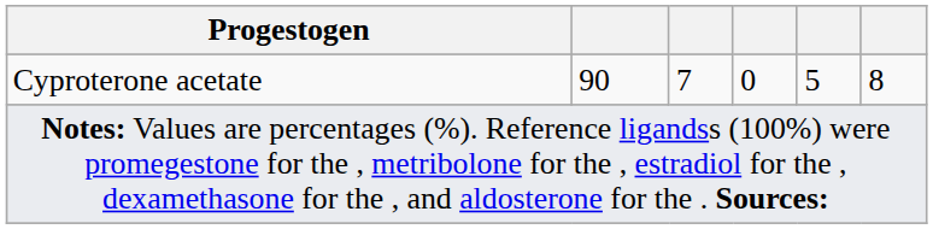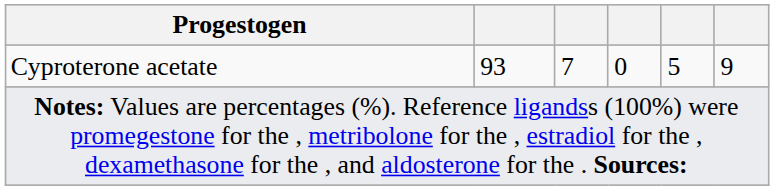Cyproterone acetate | column 2: 90 -> 93
Cyproterone acetate | column 6: 8 -> 9
